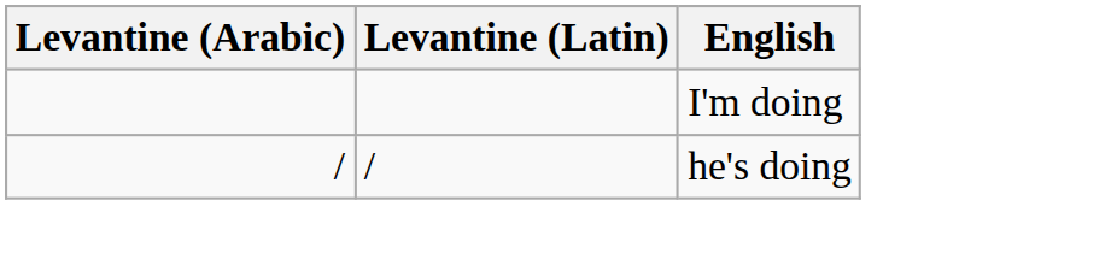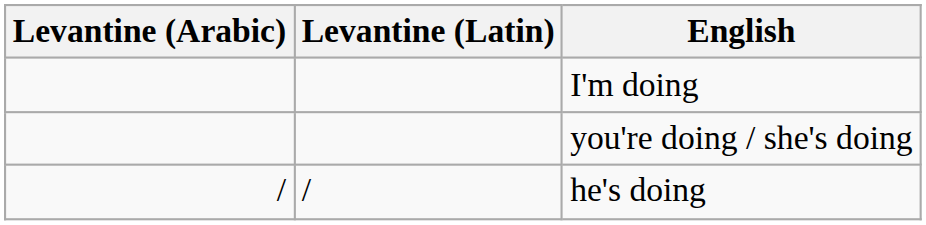+ row: you're doing / she's doing
